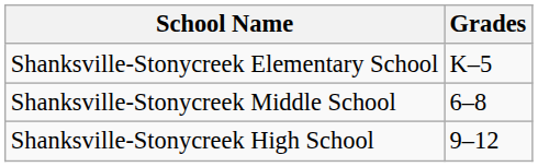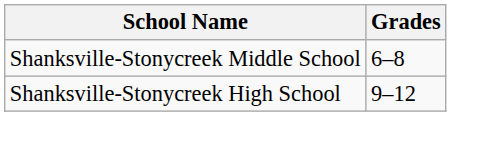- row: Shanksville-Stonycreek Elementary School | K–5
